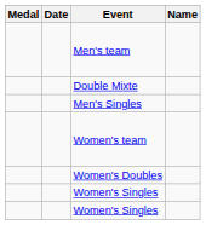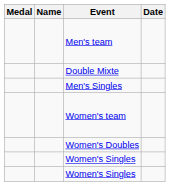columns swapped: Name <-> Date
